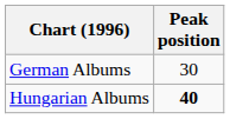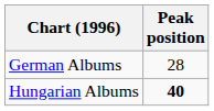German Albums | Peak position: 30 -> 28
